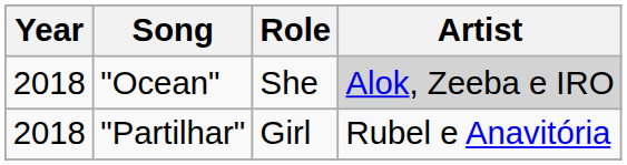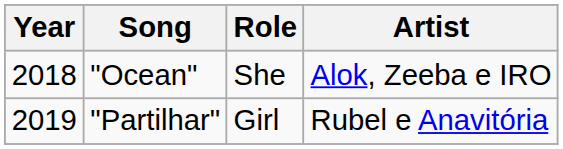"Ocean" | Artist: lightgrey background -> no background
"Partilhar" | Year: 2018 -> 2019
